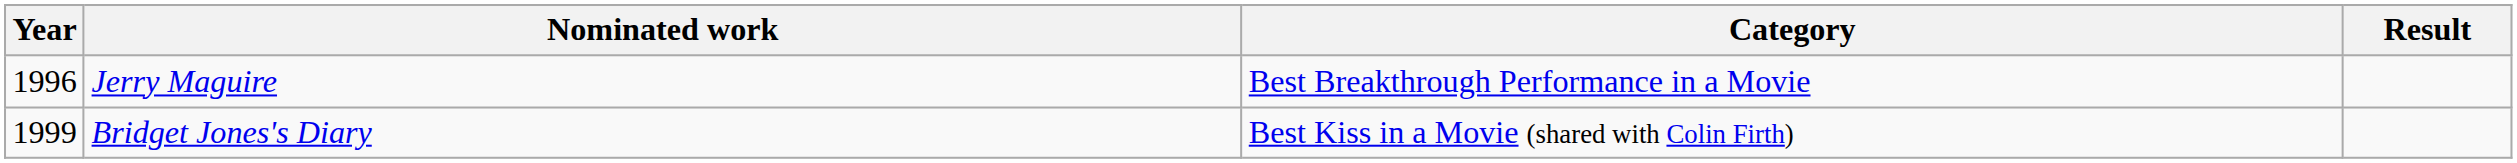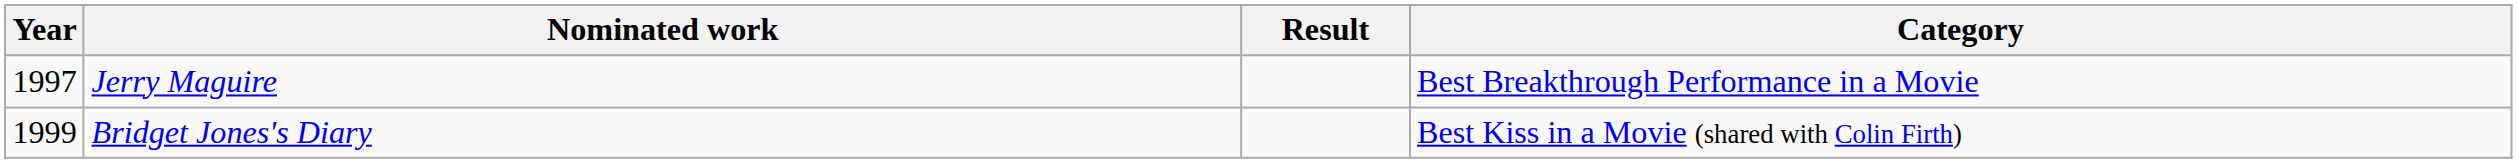columns swapped: Category <-> Result
Jerry Maguire | Year: 1996 -> 1997
